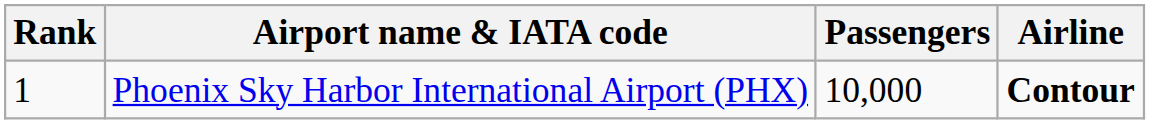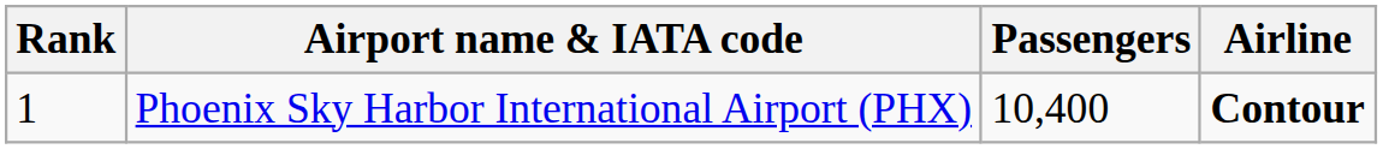Phoenix Sky Harbor International Airport (PHX) | Passengers: 10,000 -> 10,400
